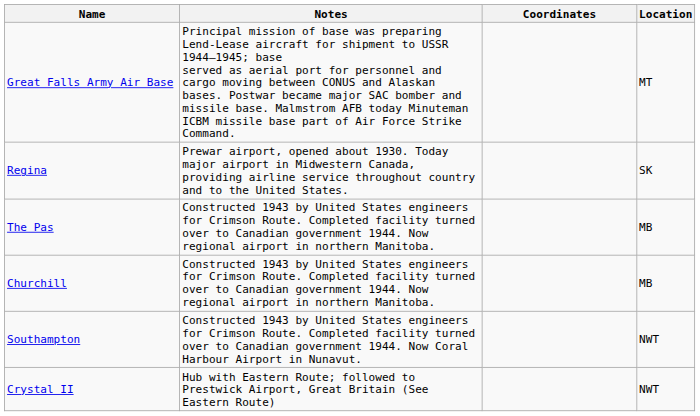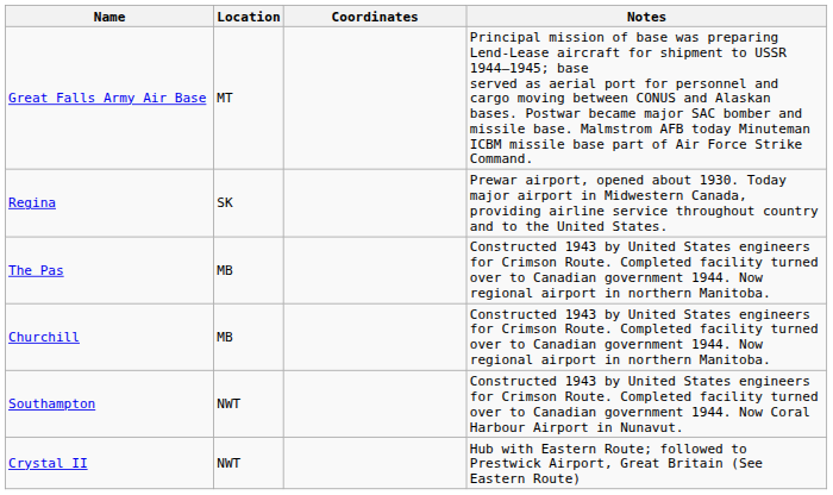columns swapped: Location <-> Notes
